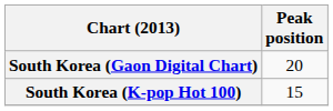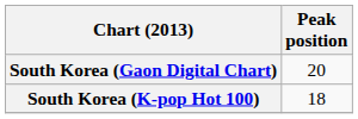South Korea (K-pop Hot 100) | Peak position: 15 -> 18
